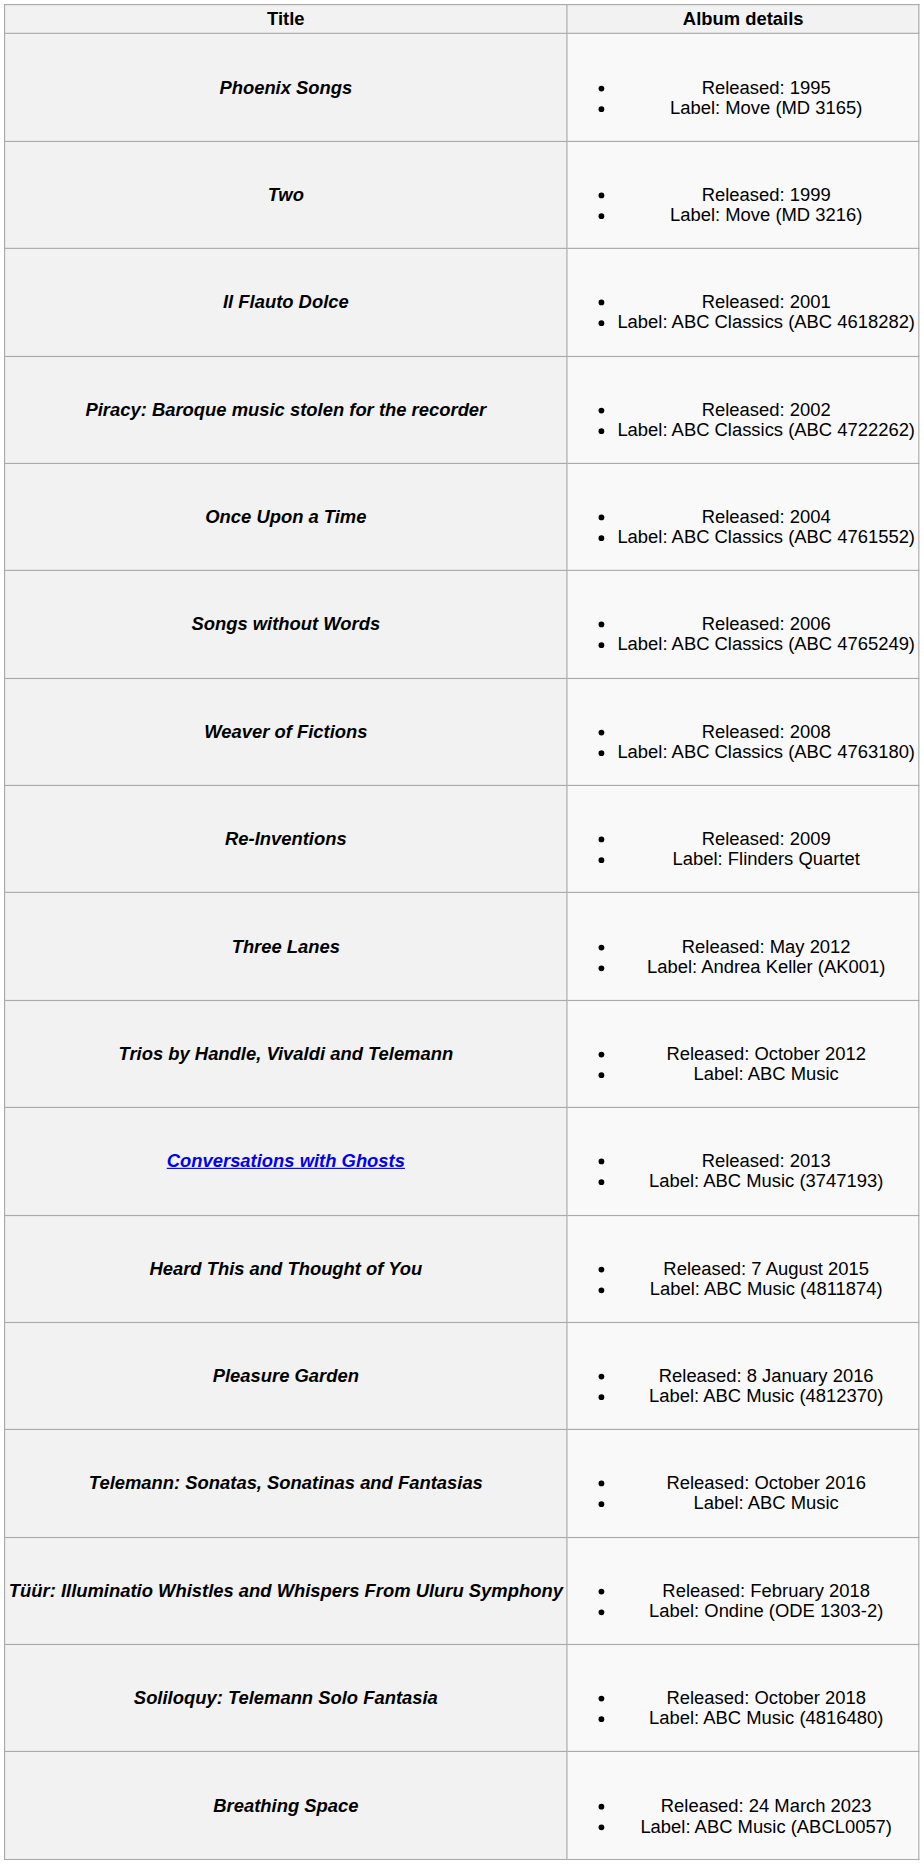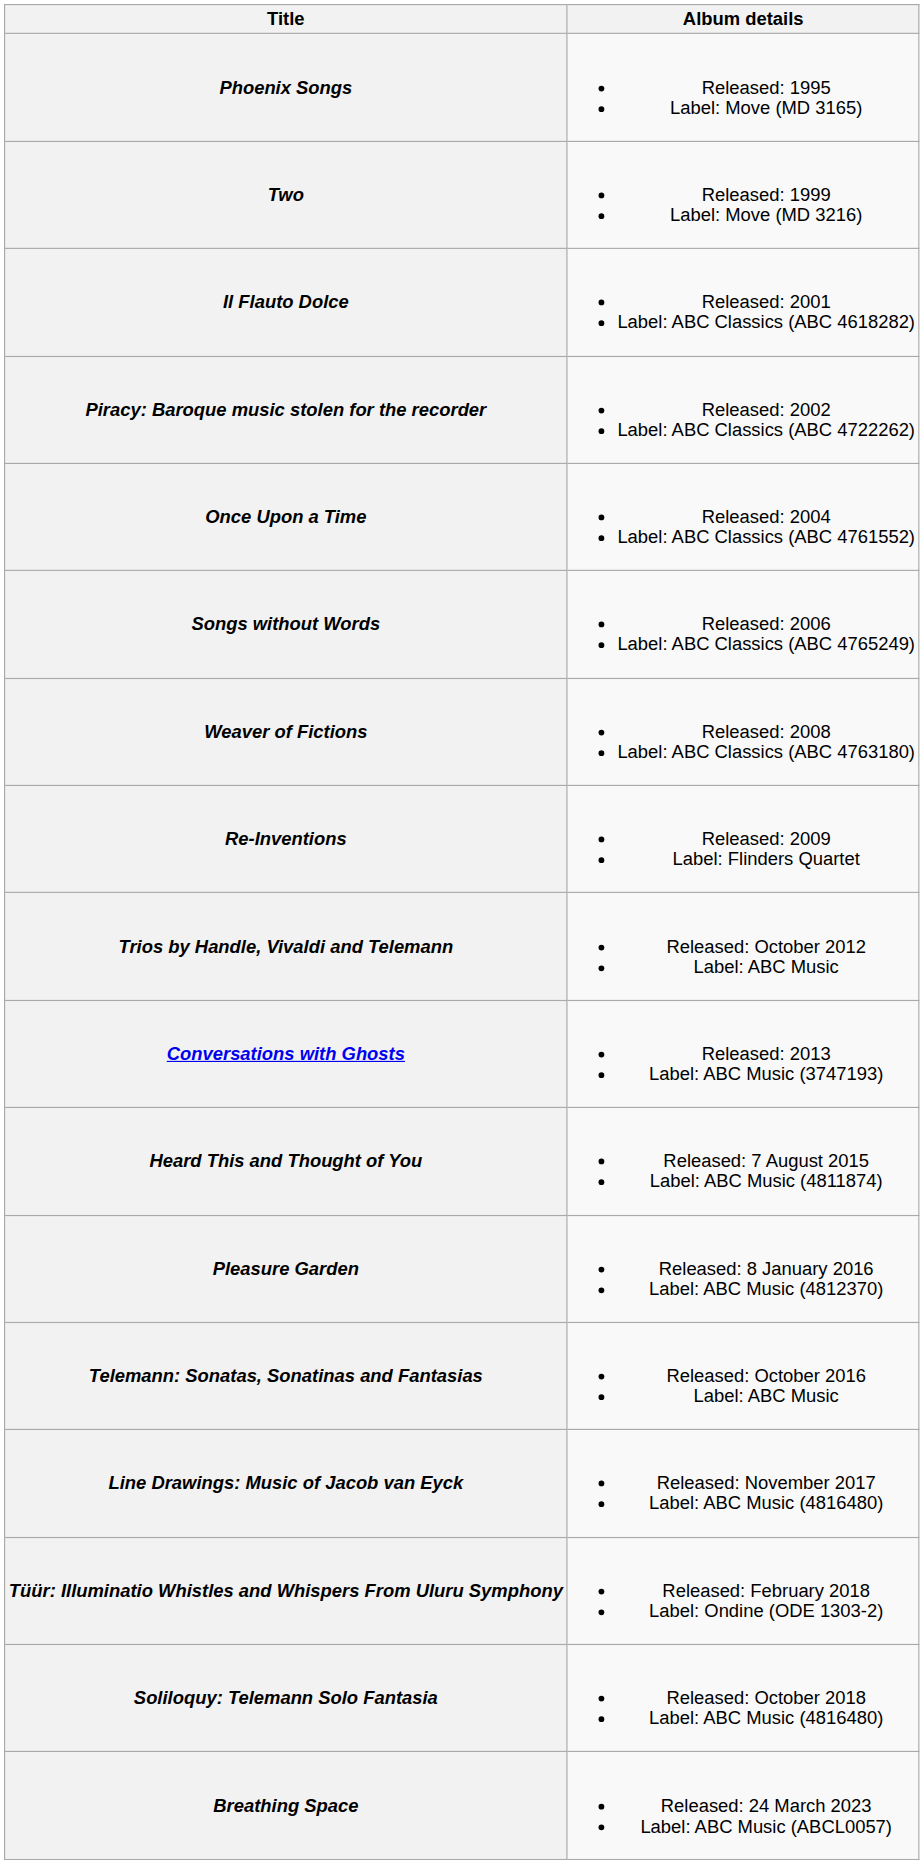- row: Three Lanes | Released: May 2012 Label: Andrea Keller (AK001)
+ row: Line Drawings: Music of Jacob van Eyck | Released: November 2017 Label: ABC Music (4816480)
